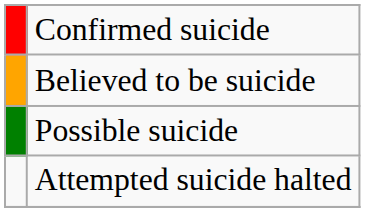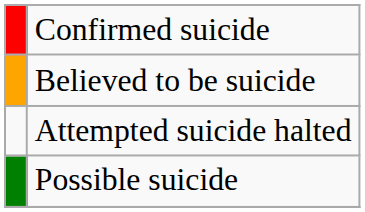rows swapped: Possible suicide <-> Attempted suicide halted
